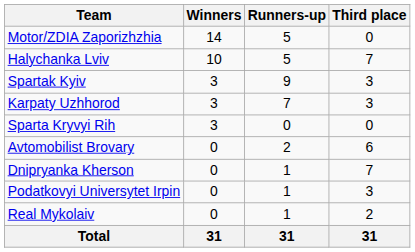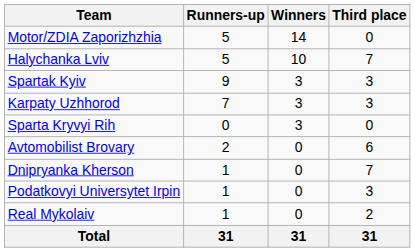columns swapped: Winners <-> Runners-up
